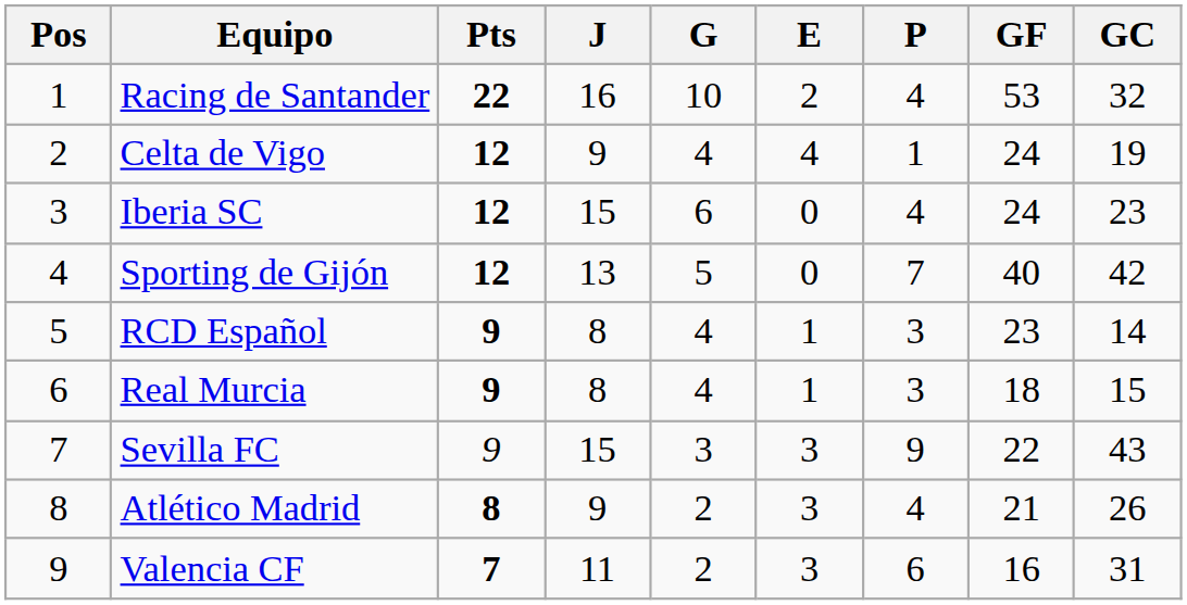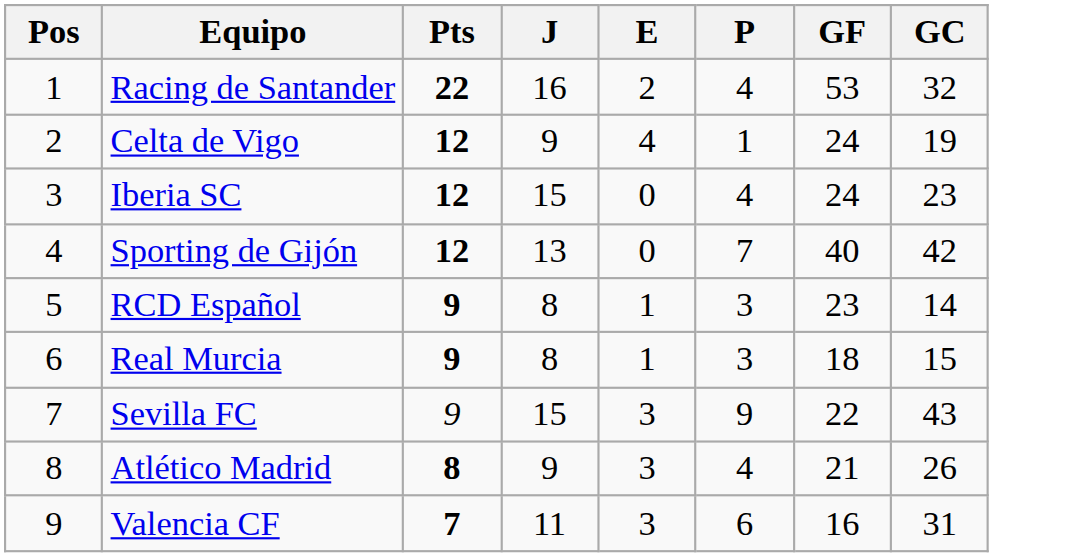- column: G | 10 | 4 | 6 | 5 | 4 | 4 | 3 | 2 | 2
